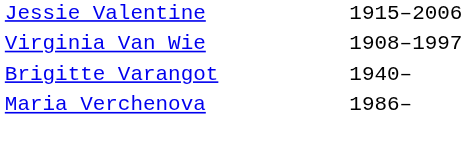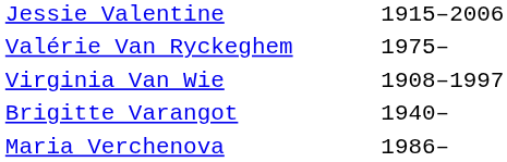+ row: Valérie Van Ryckeghem | 1975–
